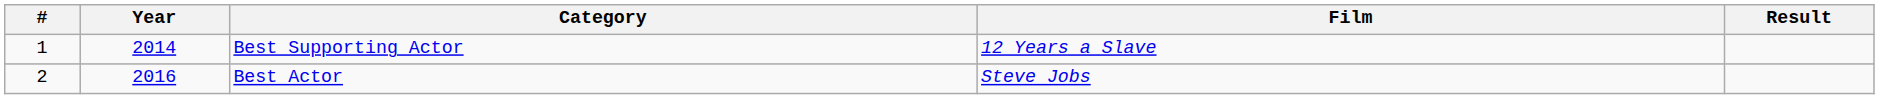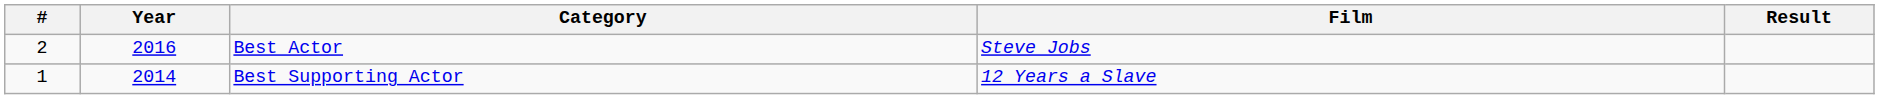rows swapped: Best Supporting Actor <-> Best Actor
